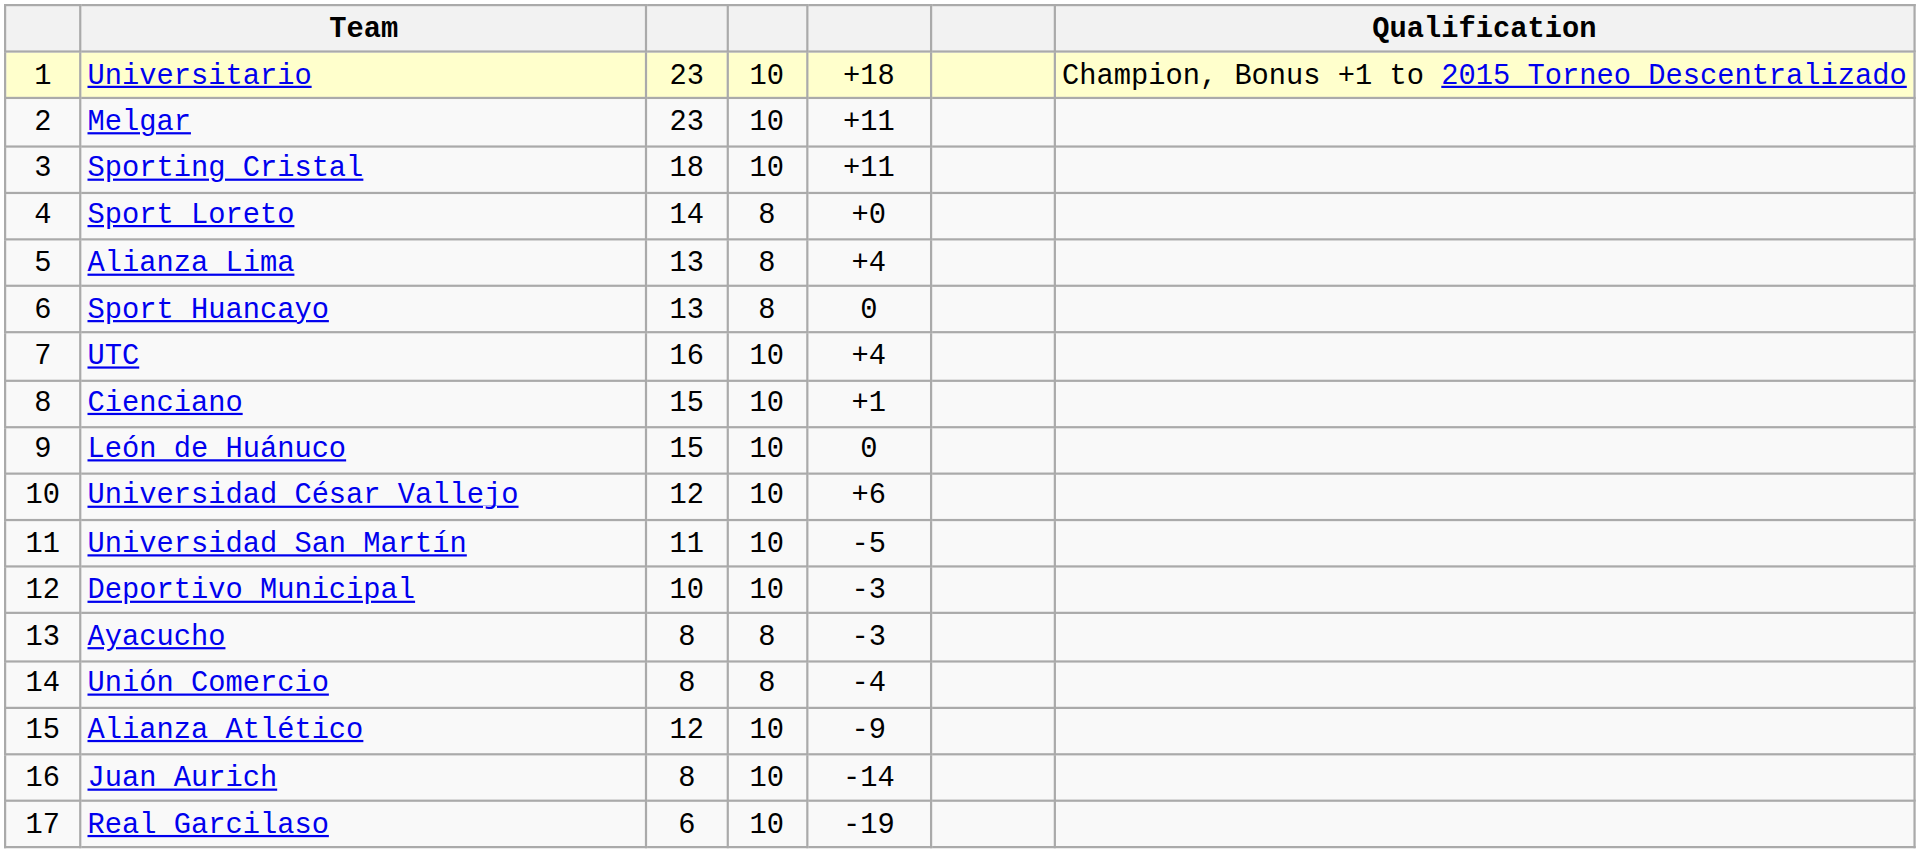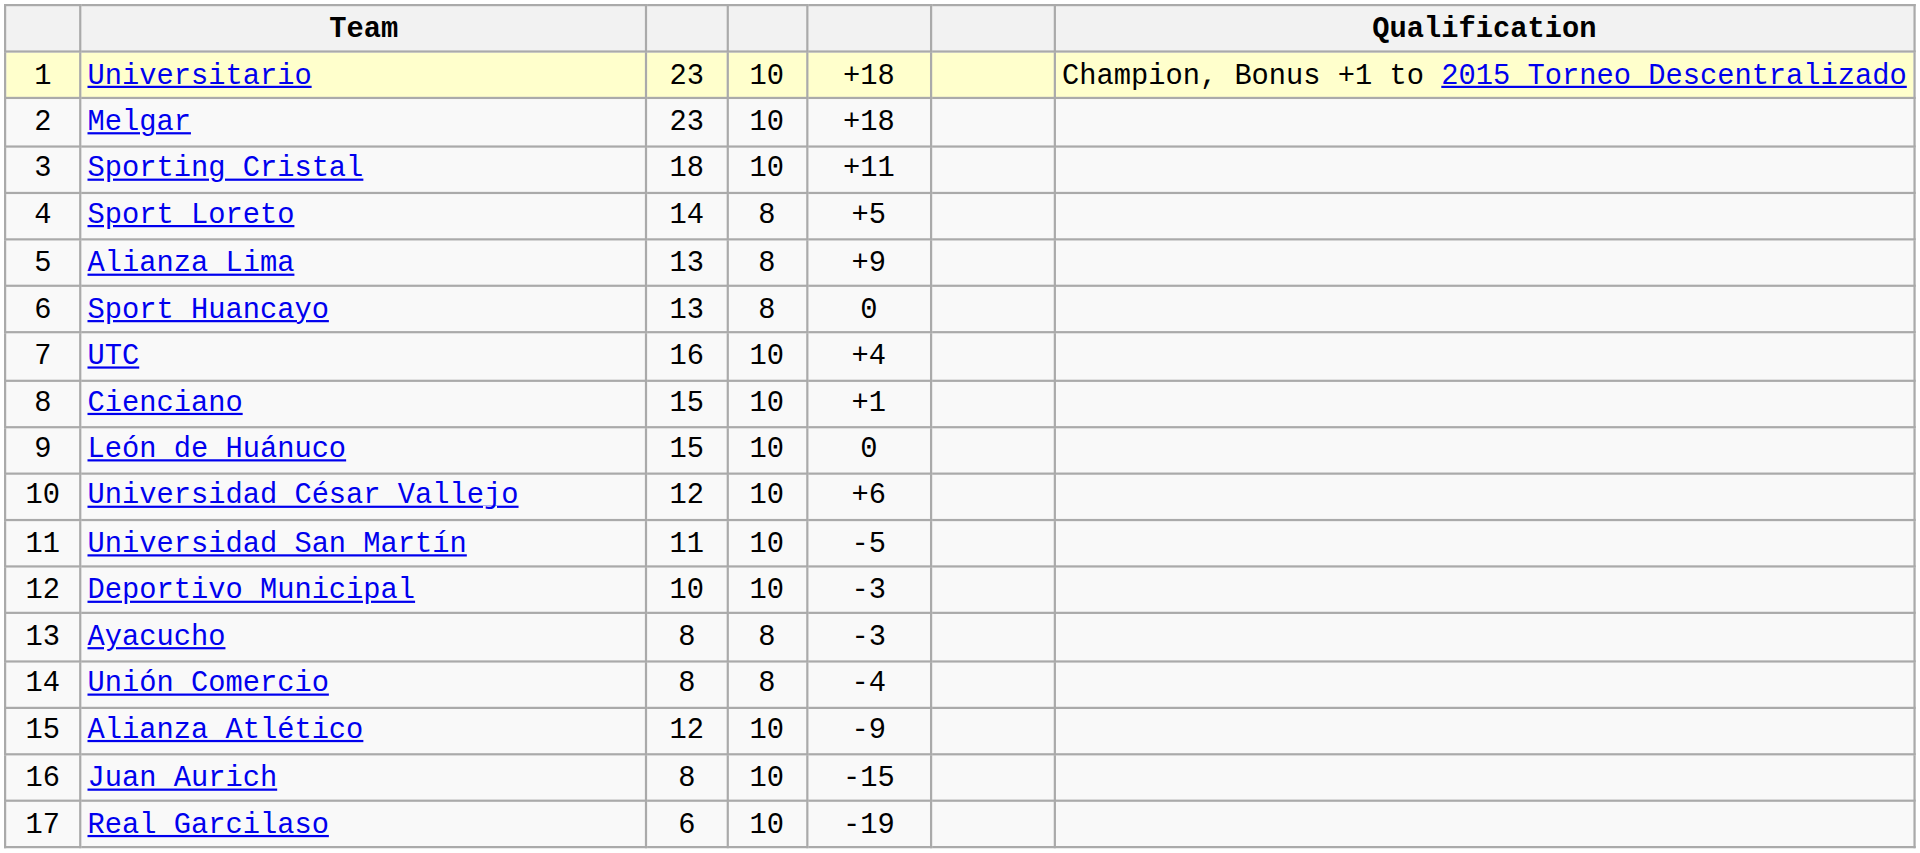Melgar | column 5: +11 -> +18
Sport Loreto | column 5: +0 -> +5
Alianza Lima | column 5: +4 -> +9
Juan Aurich | column 5: -14 -> -15
